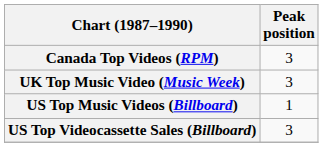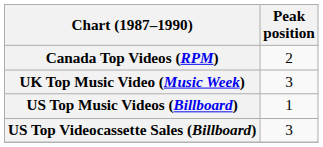Canada Top Videos (RPM) | Peak position: 3 -> 2
